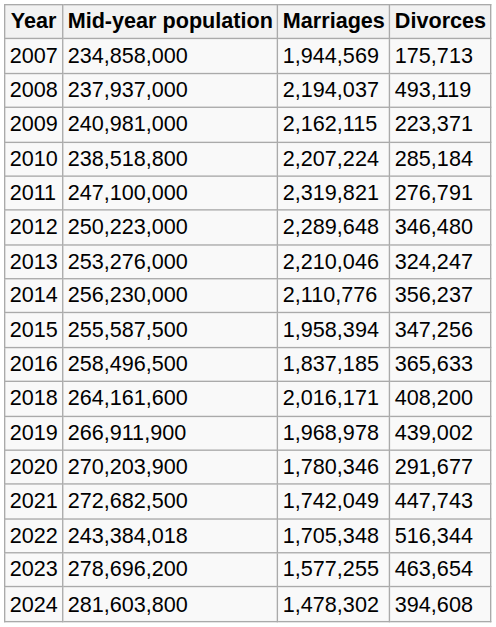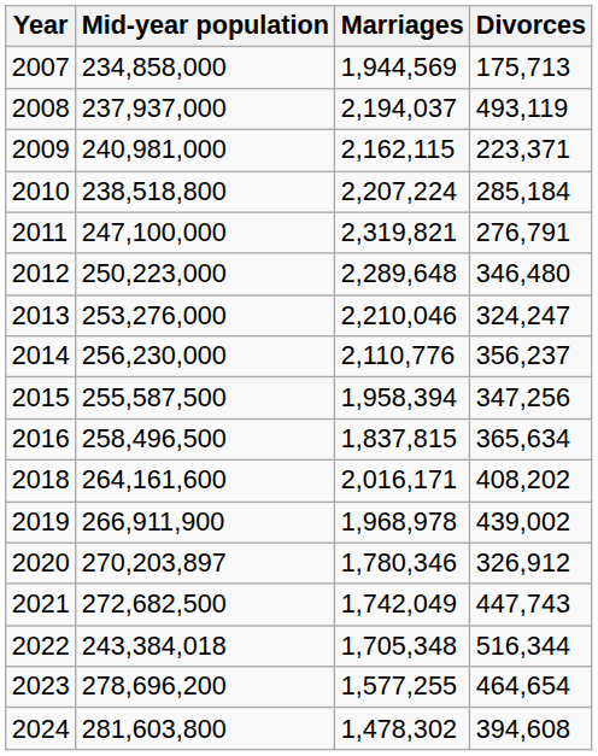2016 | Marriages: 1,837,185 -> 1,837,815
2016 | Divorces: 365,633 -> 365,634
2018 | Divorces: 408,200 -> 408,202
2020 | Mid-year population: 270,203,900 -> 270,203,897
2020 | Divorces: 291,677 -> 326,912
2023 | Divorces: 463,654 -> 464,654
